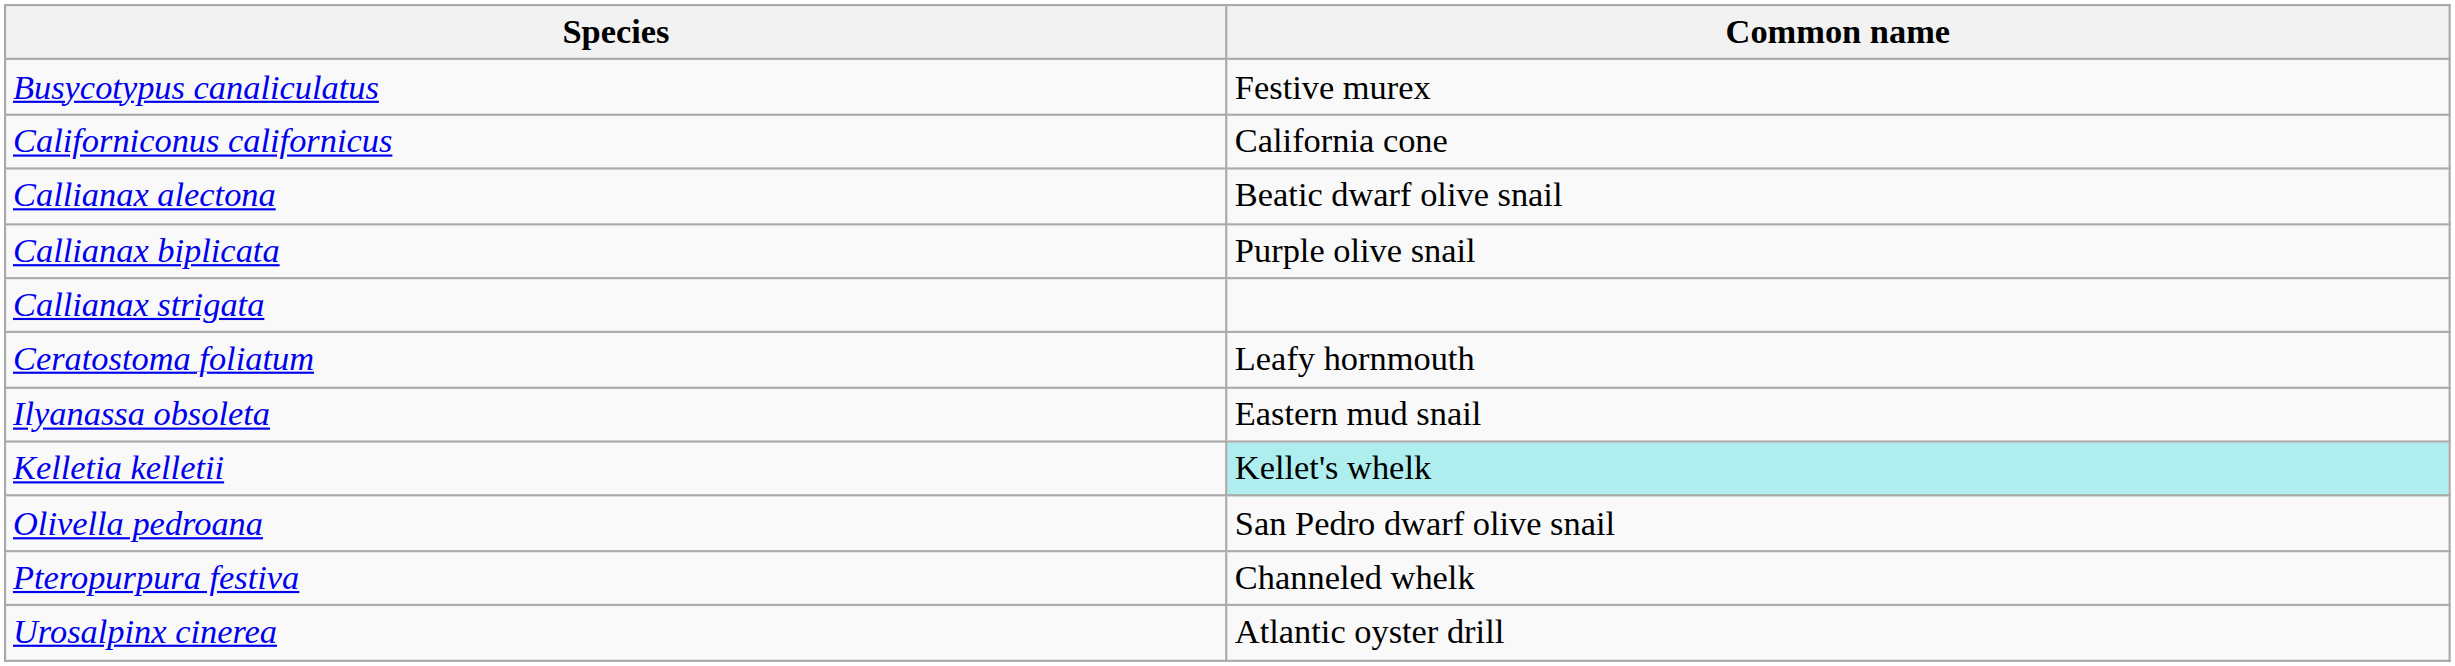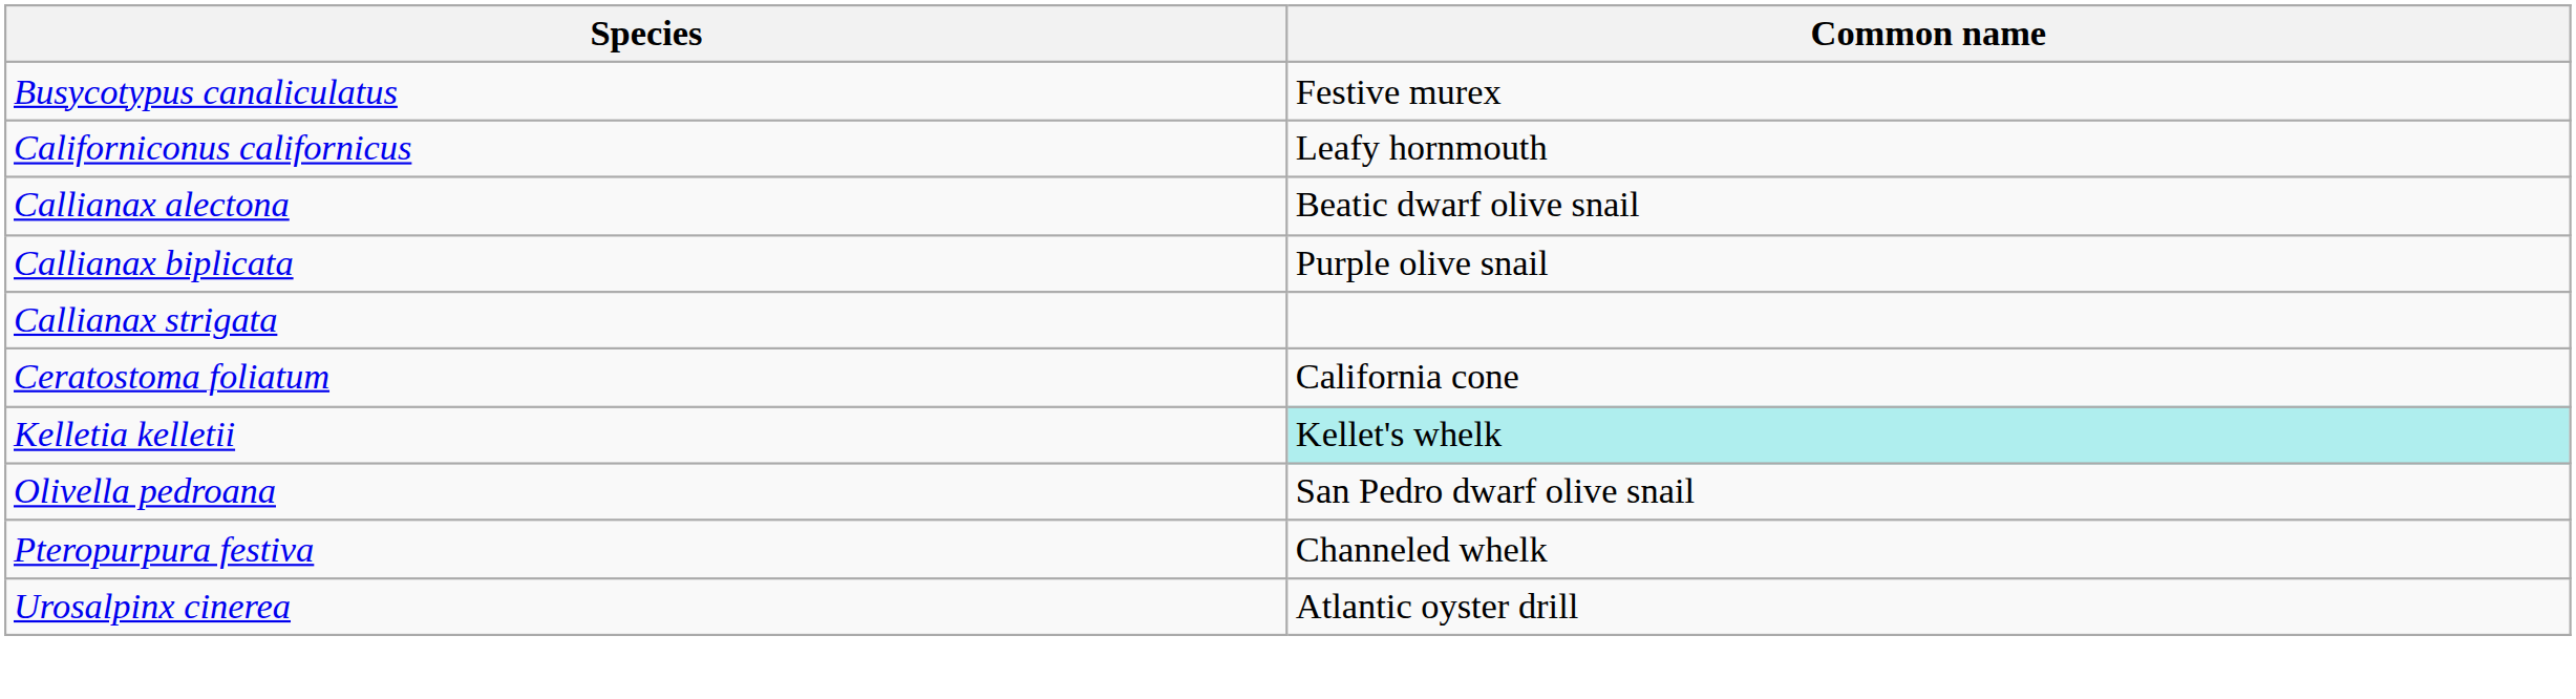Californiconus californicus | Common name: California cone -> Leafy hornmouth
Ceratostoma foliatum | Common name: Leafy hornmouth -> California cone
- row: Ilyanassa obsoleta | Eastern mud snail
